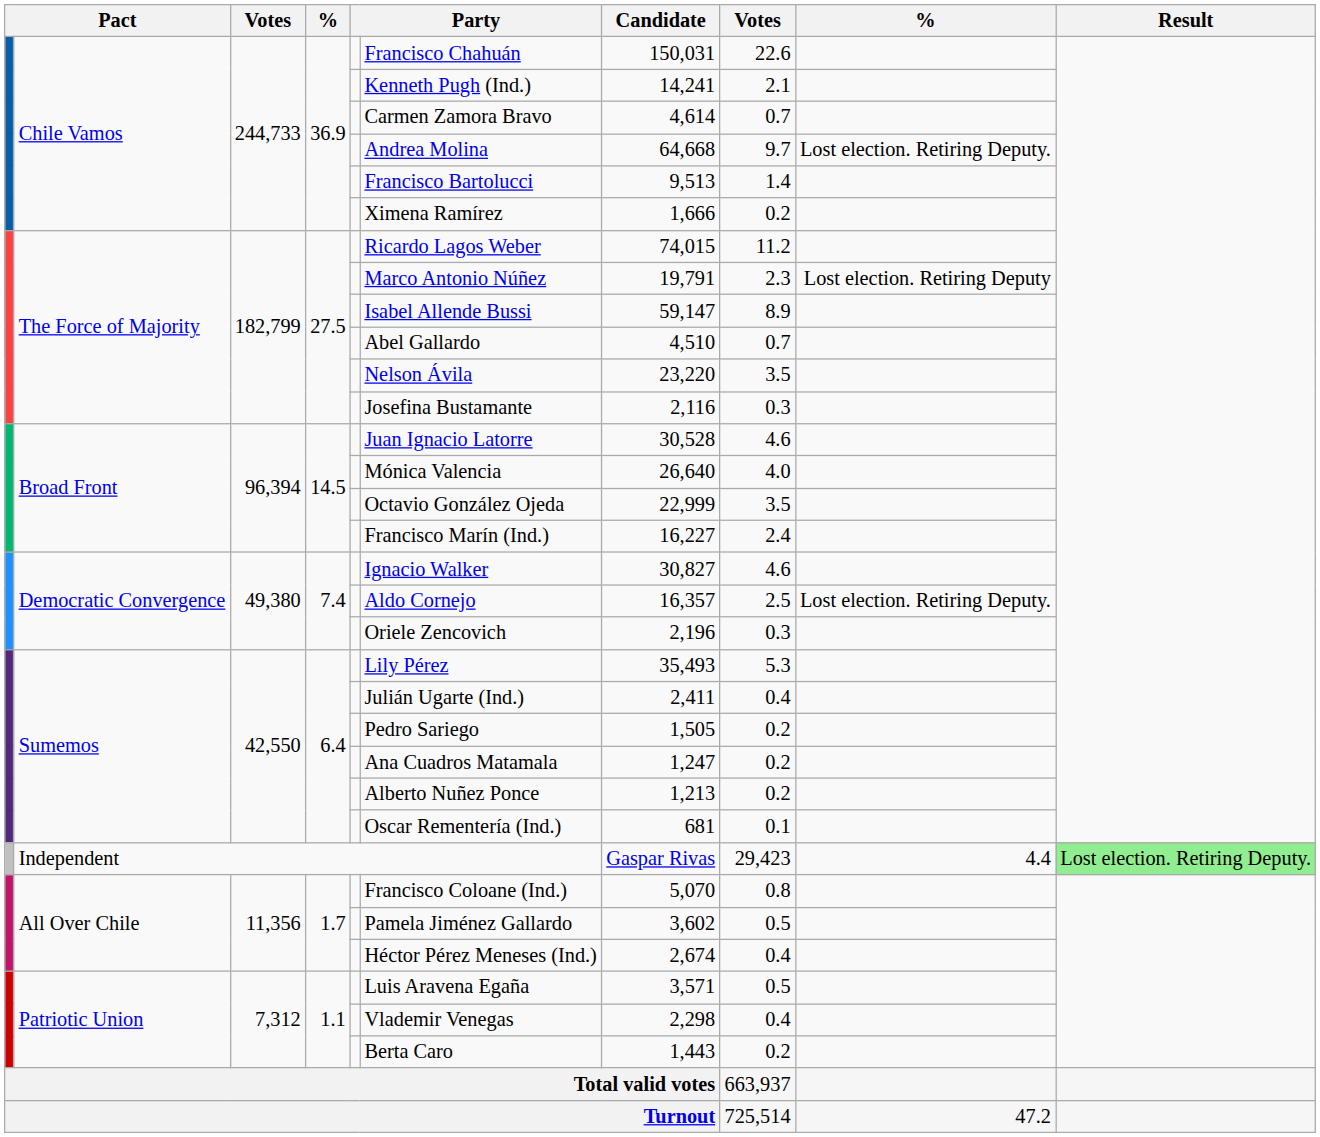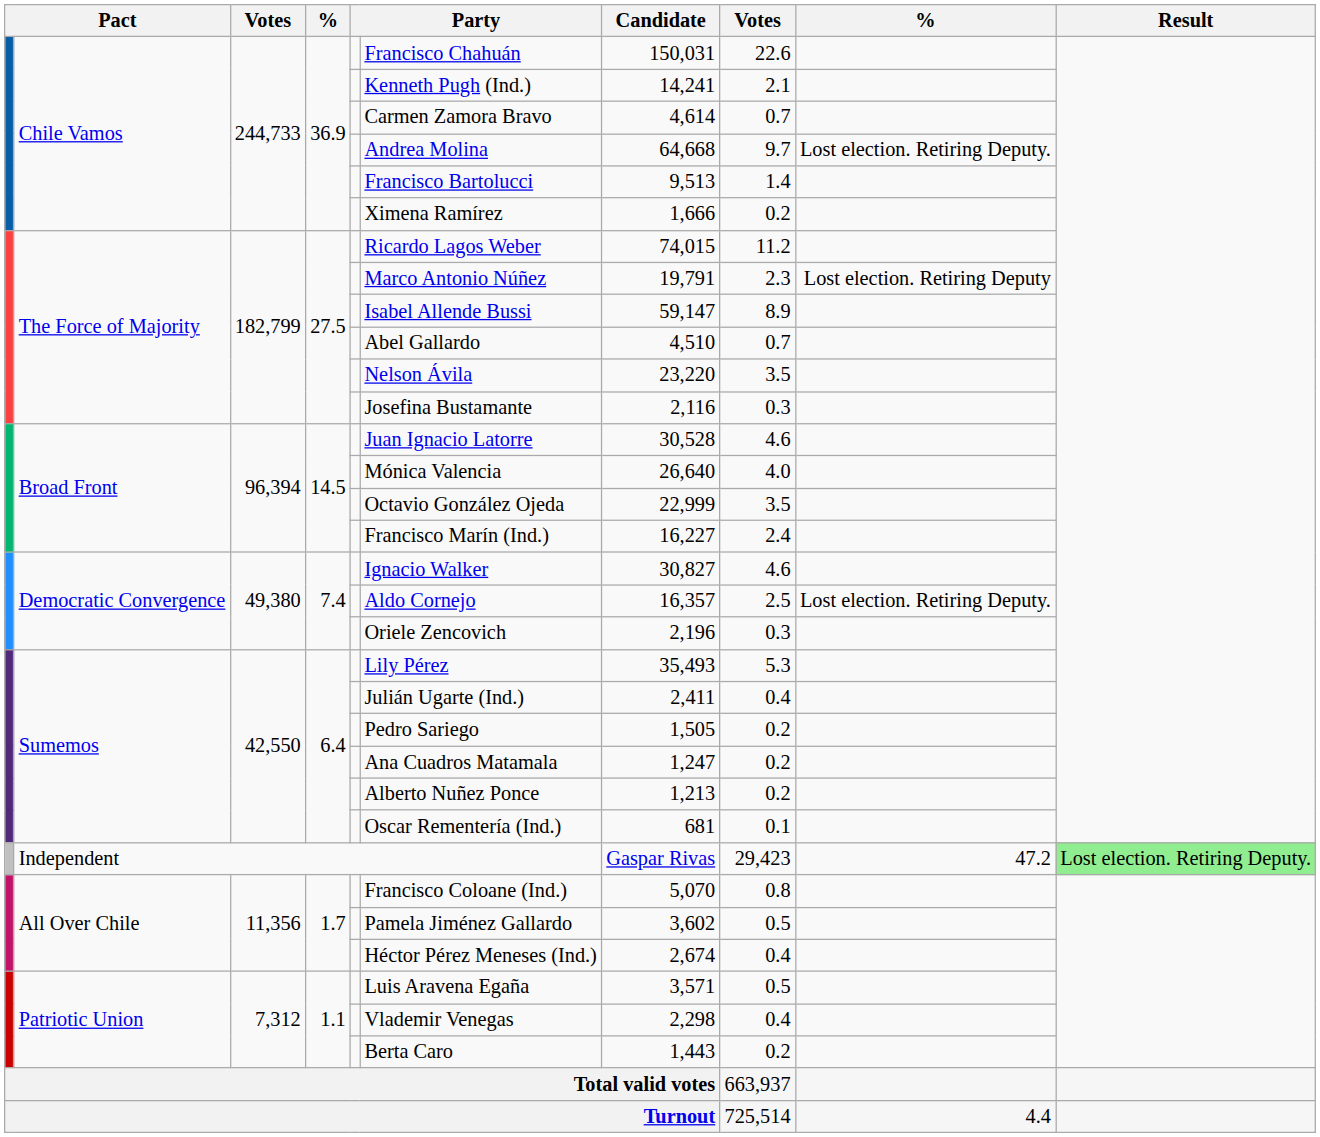Independent | column 9: 4.4 -> 47.2
Turnout | column 9: 47.2 -> 4.4
